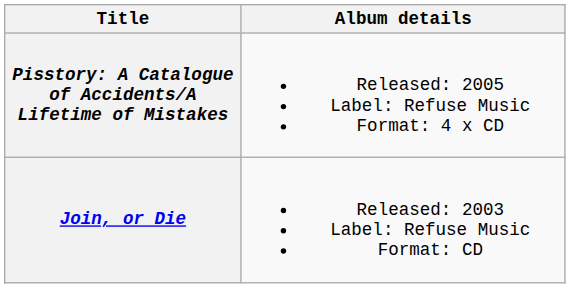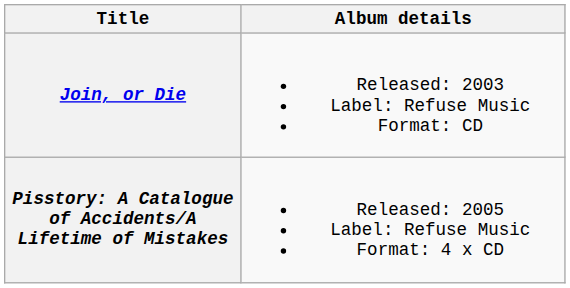rows swapped: Join, or Die <-> Pisstory: A Catalogue of Accidents/A Lifetime of Mistakes
